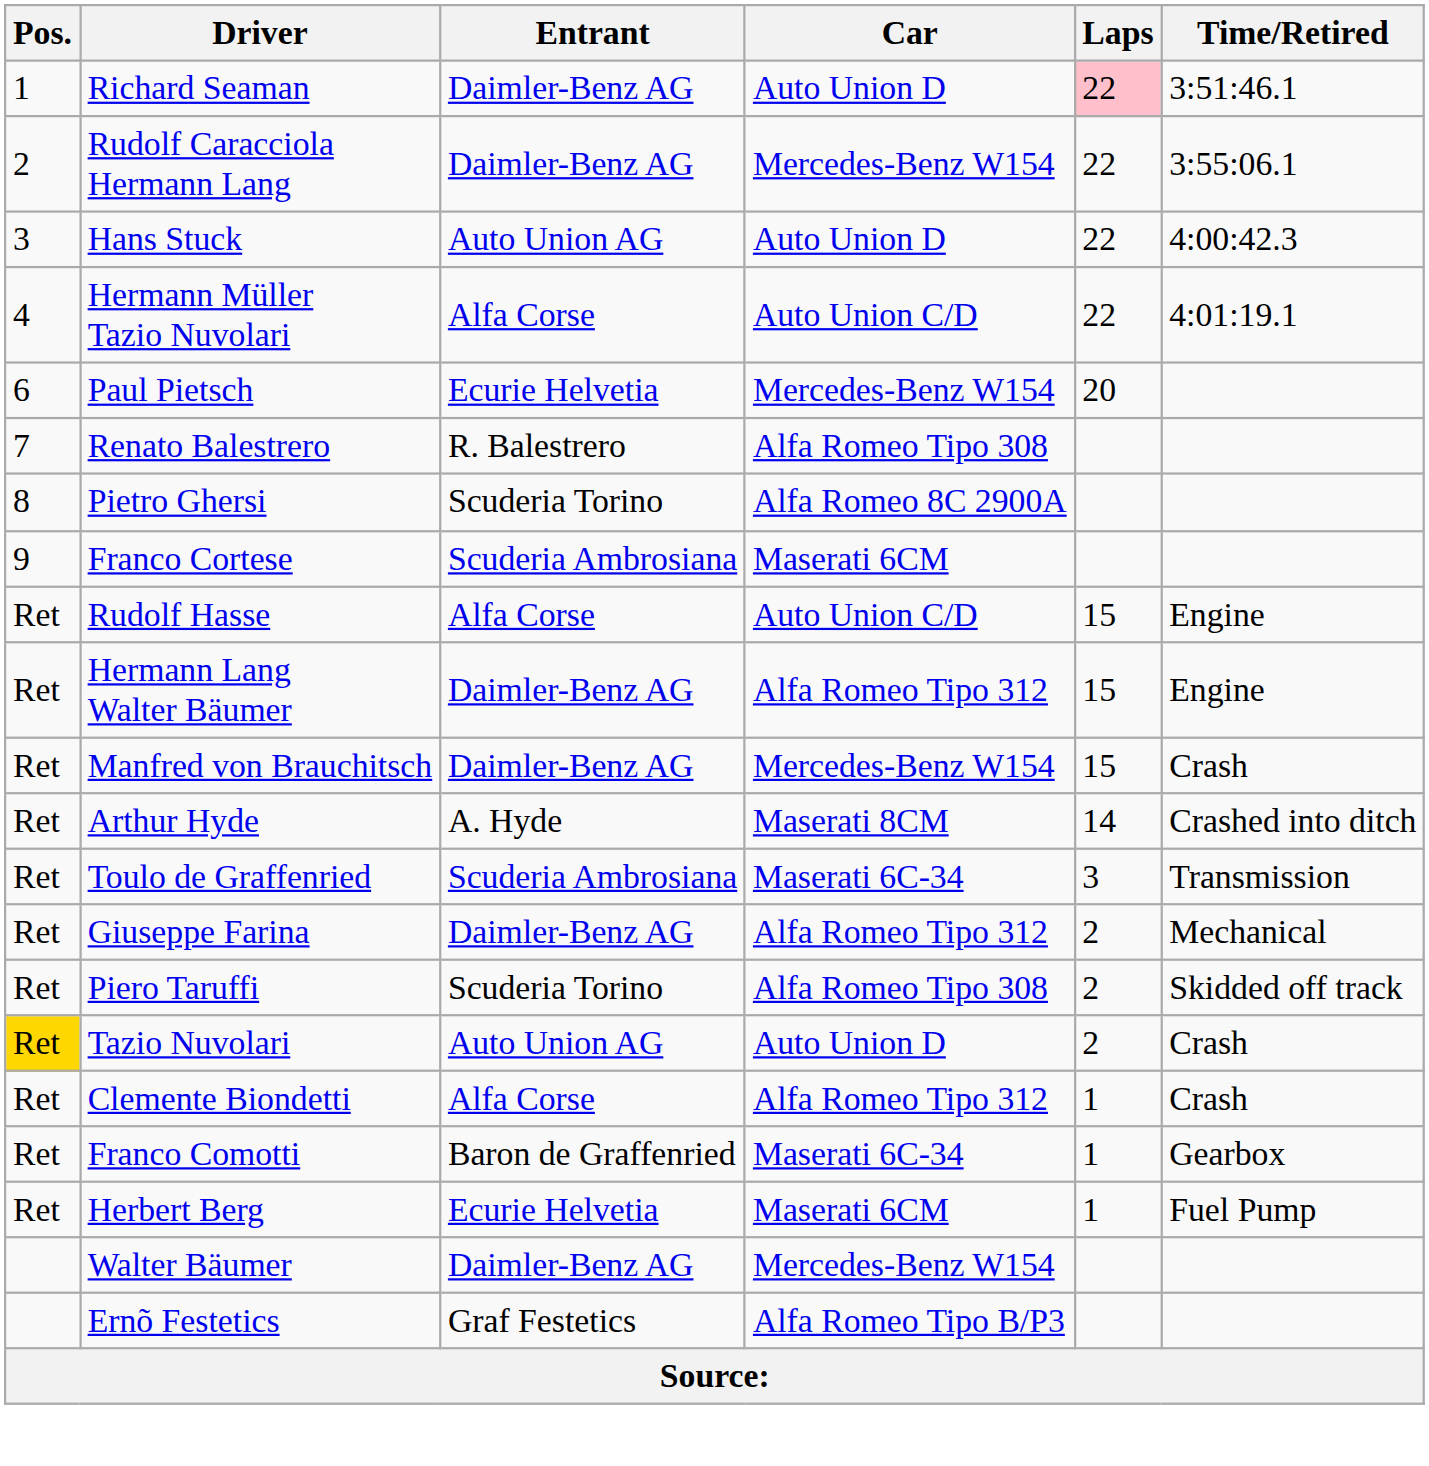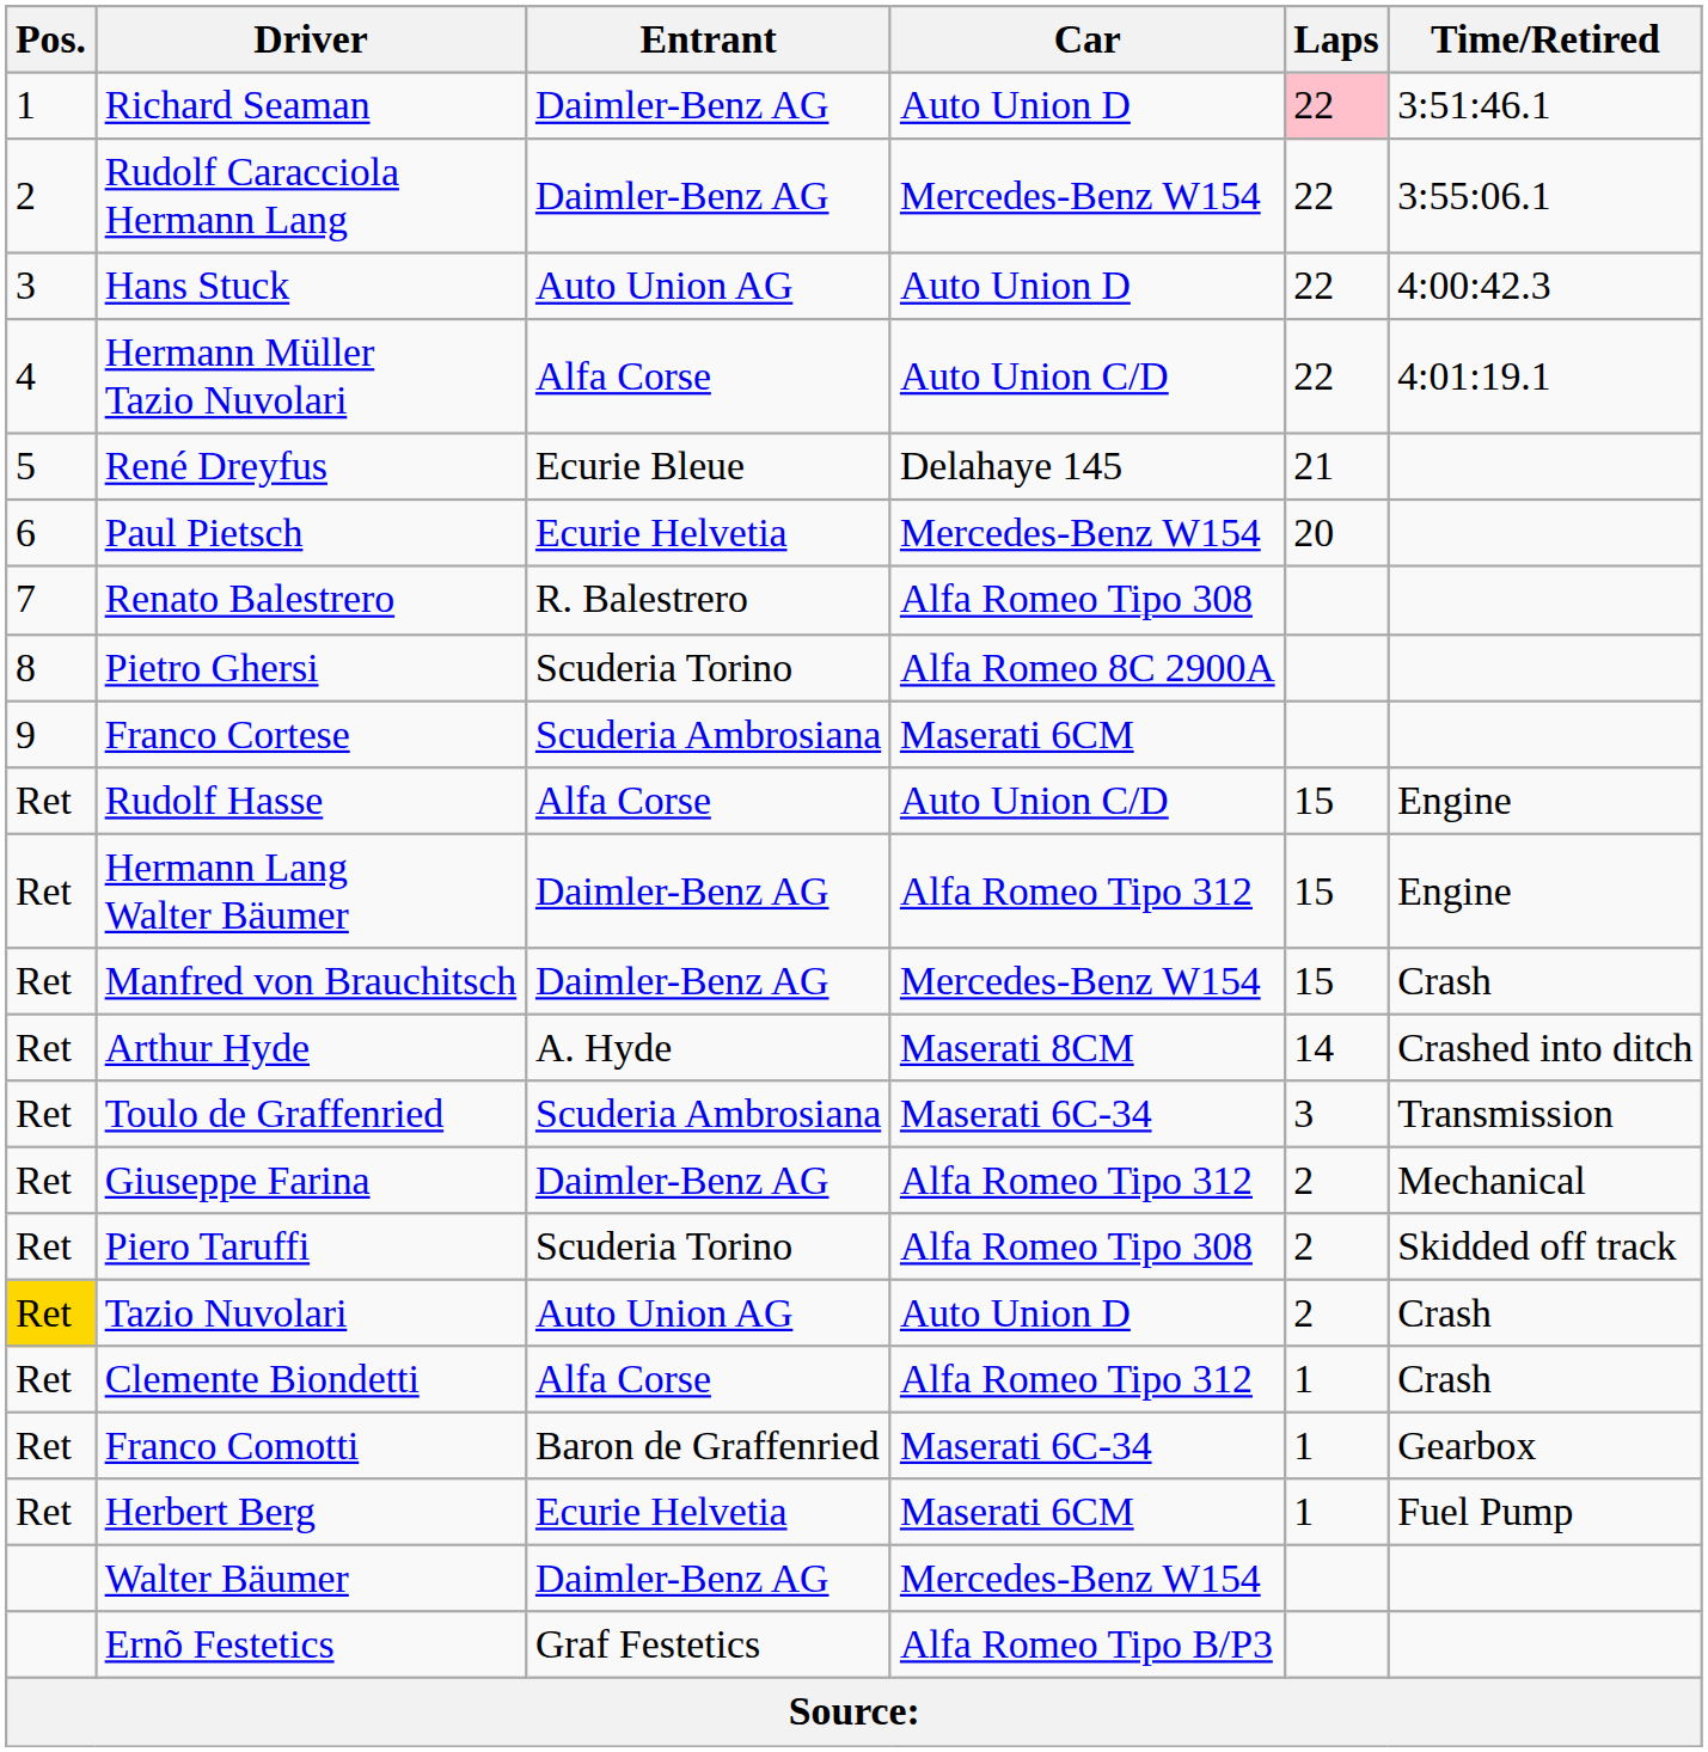+ row: 5 | René Dreyfus | Ecurie Bleue | Delahaye 145 | 21
